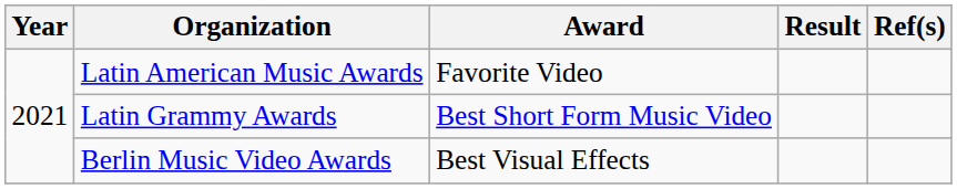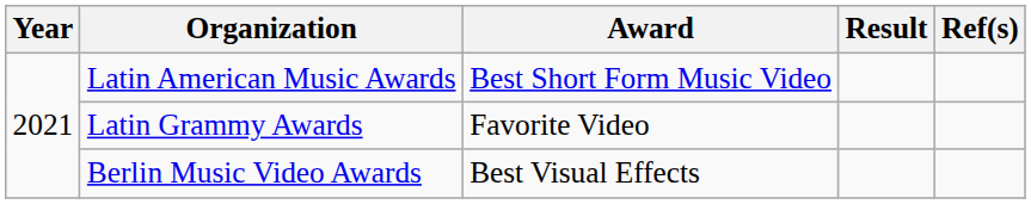Latin American Music Awards | Award: Favorite Video -> Best Short Form Music Video
Latin Grammy Awards | Award: Best Short Form Music Video -> Favorite Video
